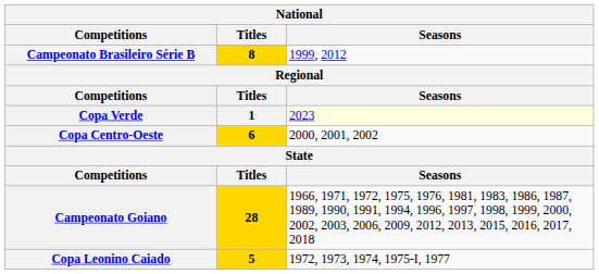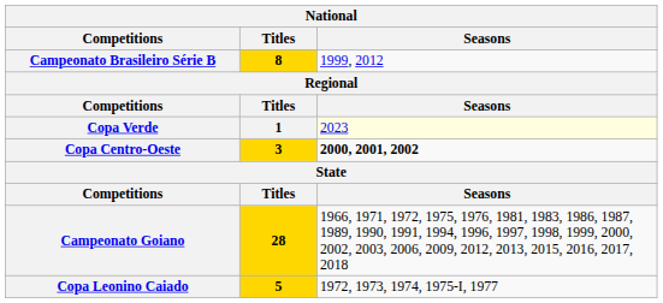Copa Centro-Oeste | Titles: 6 -> 3
Copa Centro-Oeste | Seasons: normal -> bold
